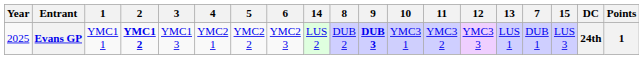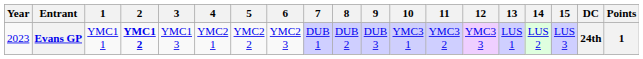columns swapped: 7 <-> 14
Evans GP | Year: 2025 -> 2023
Evans GP | 9: bold -> normal
